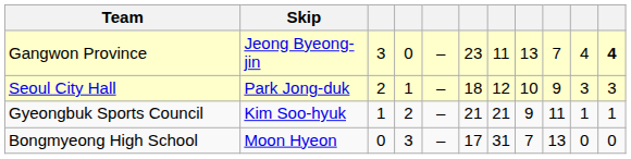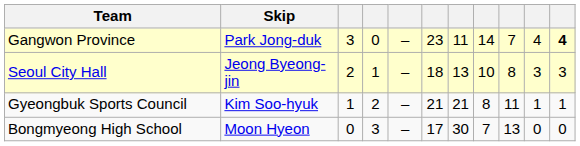Gangwon Province | Skip: Jeong Byeong-jin -> Park Jong-duk
Gangwon Province | column 8: 13 -> 14
Seoul City Hall | Skip: Park Jong-duk -> Jeong Byeong-jin
Seoul City Hall | column 7: 12 -> 13
Seoul City Hall | column 9: 9 -> 8
Gyeongbuk Sports Council | column 8: 9 -> 8
Bongmyeong High School | column 7: 31 -> 30
